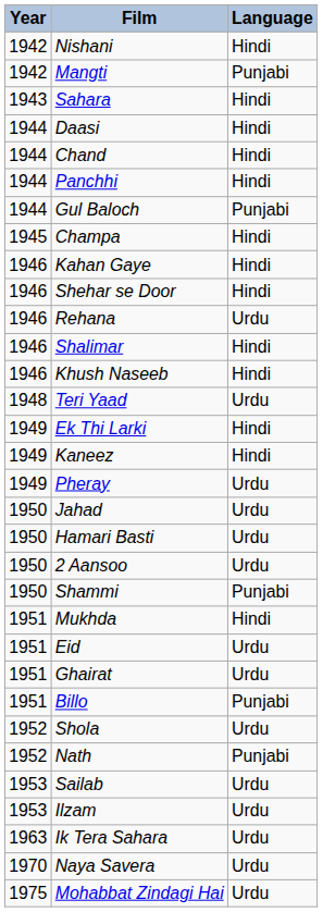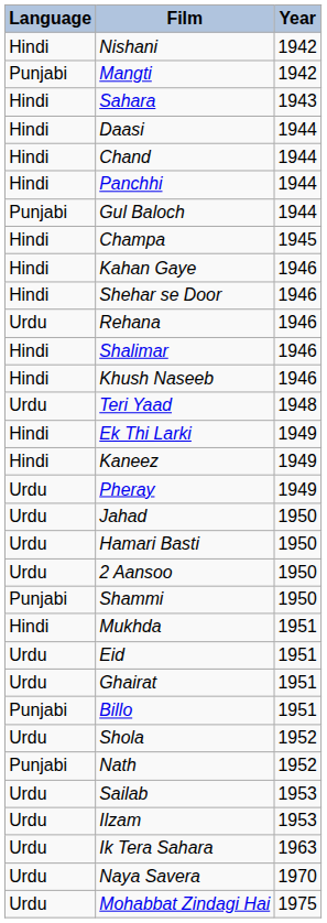columns swapped: Year <-> Language
